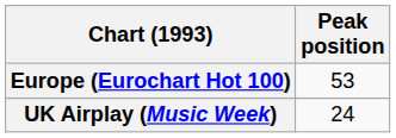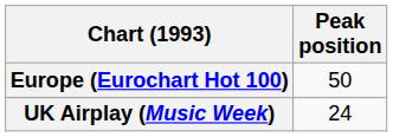Europe (Eurochart Hot 100) | Peak position: 53 -> 50
